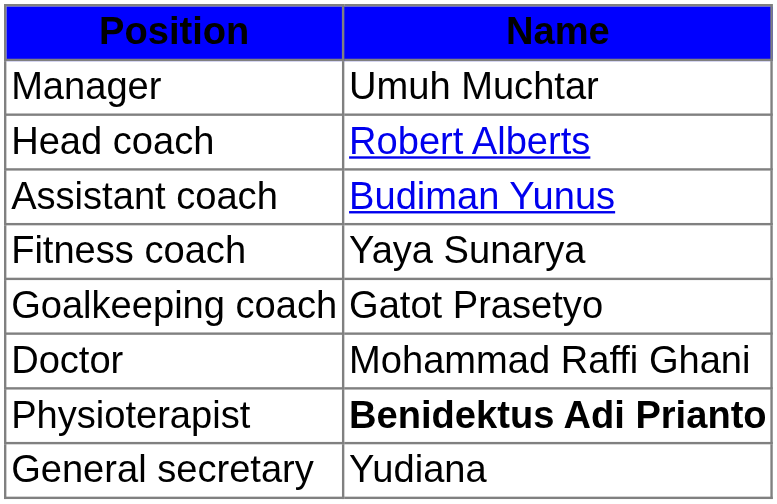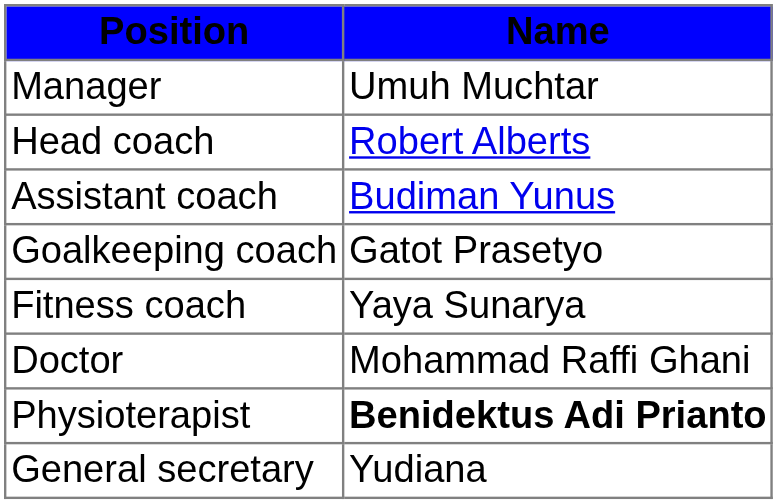rows swapped: Goalkeeping coach <-> Fitness coach
